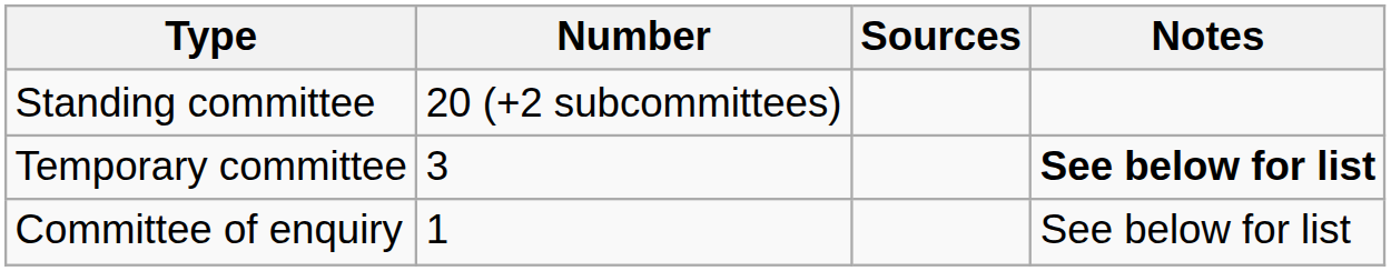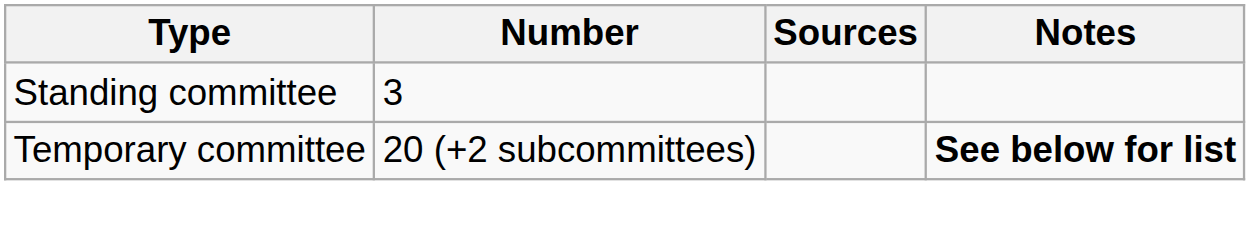Standing committee | Number: 20 (+2 subcommittees) -> 3
Temporary committee | Number: 3 -> 20 (+2 subcommittees)
- row: Committee of enquiry | 1 | See below for list
